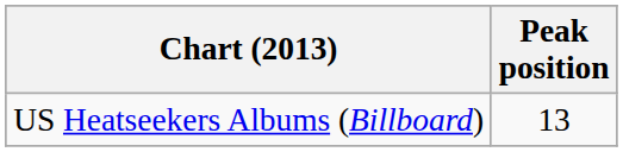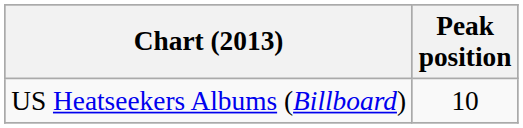US Heatseekers Albums (Billboard) | Peak position: 13 -> 10
